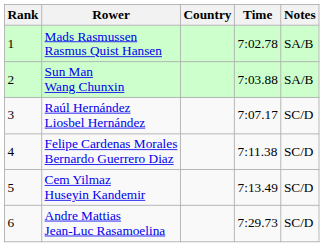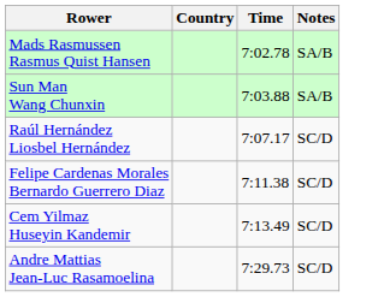- column: Rank | 1 | 2 | 3 | 4 | 5 | 6
